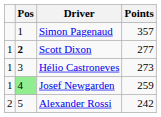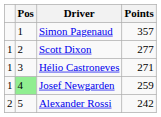Scott Dixon | Pos: bold -> normal
Hélio Castroneves | Points: 273 -> 271
